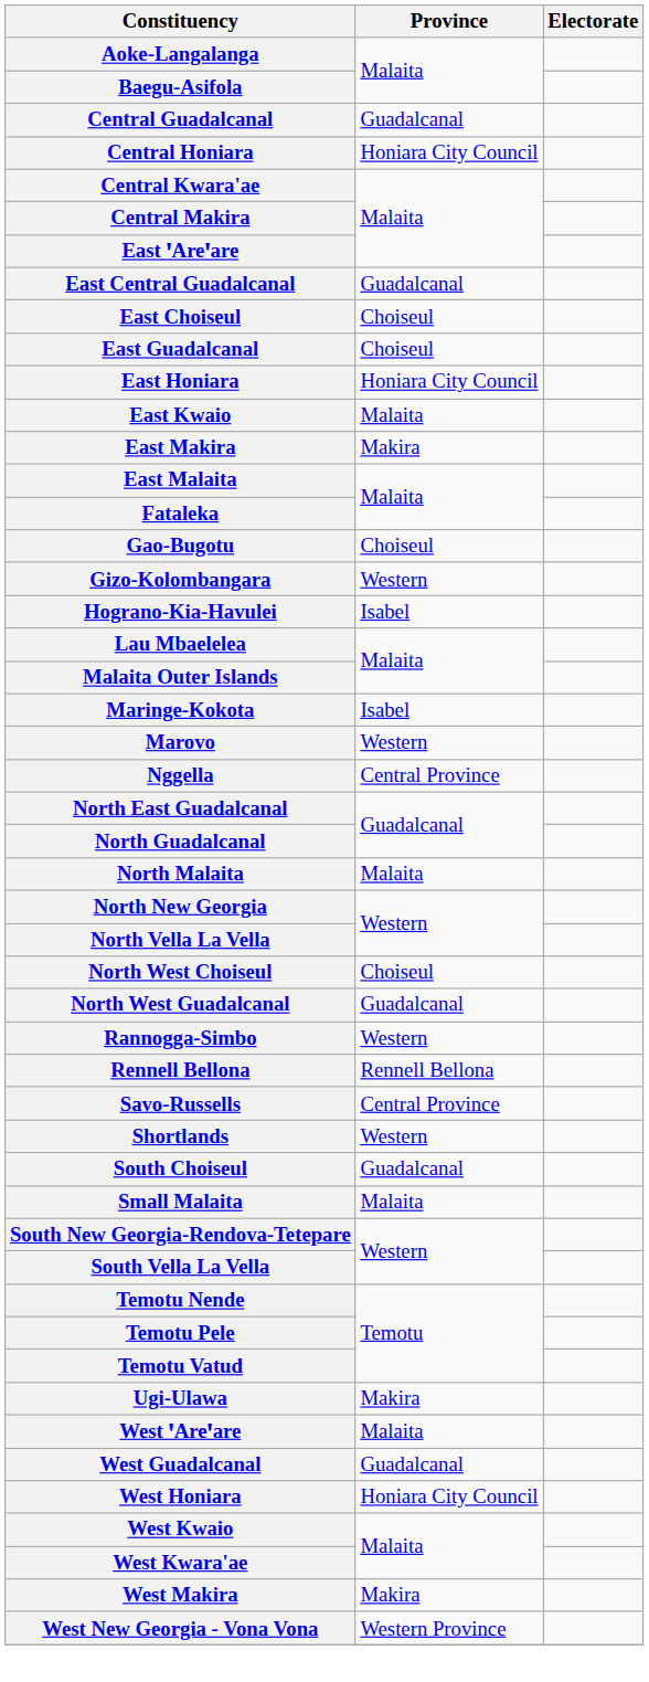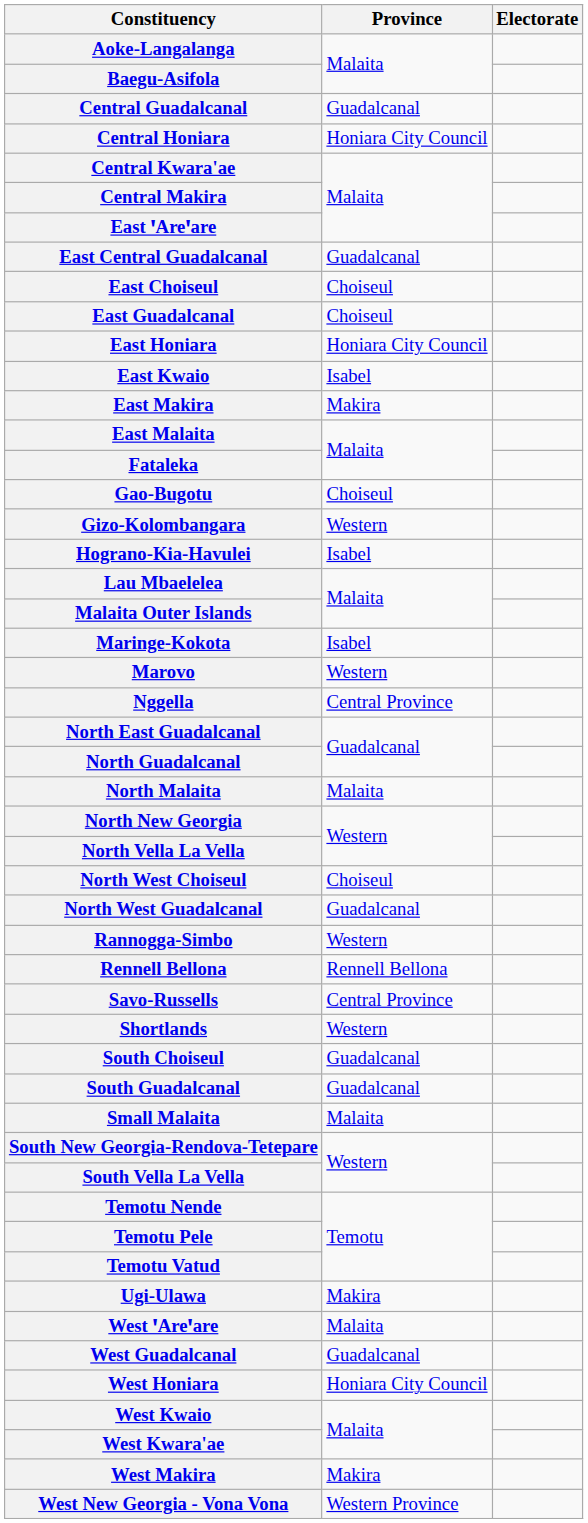East Kwaio | Province: Malaita -> Isabel
+ row: South Guadalcanal | Guadalcanal
